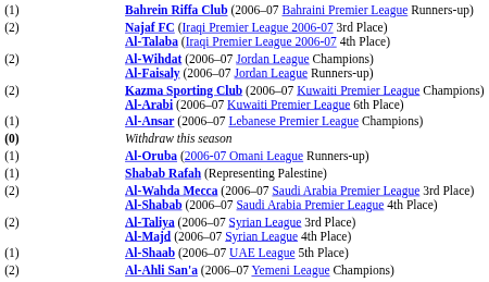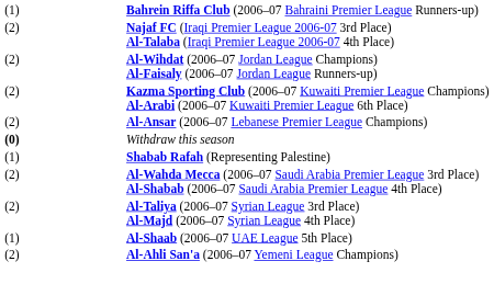Al-Ansar (2006–07 Lebanese Premier League Champions) | column 1: (1) -> (2)
- row: (1) | Al-Oruba (2006-07 Omani League Runners-up)
